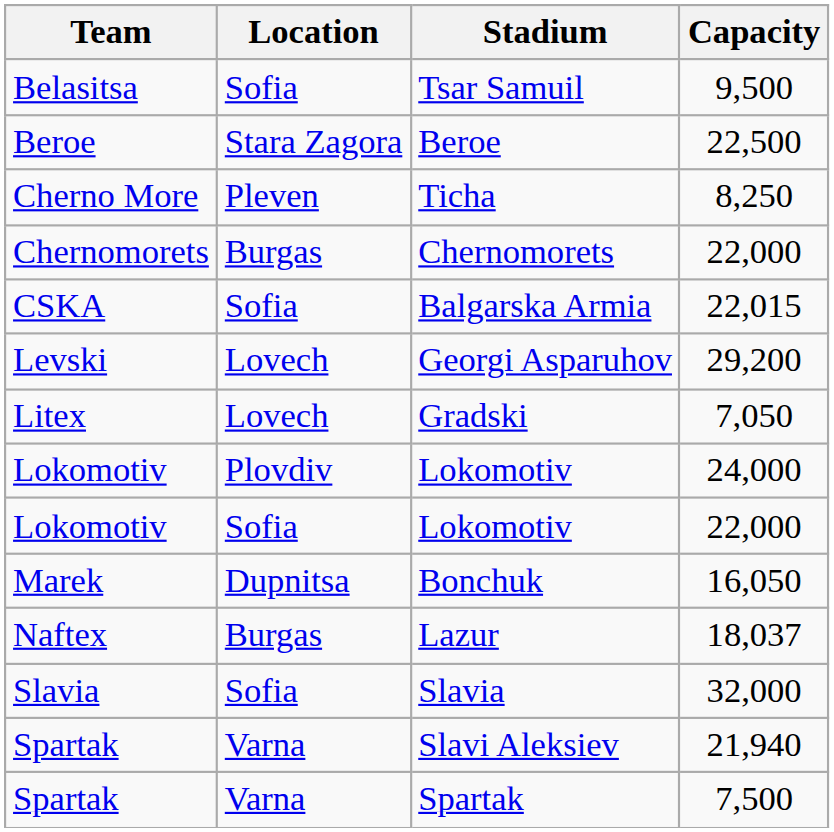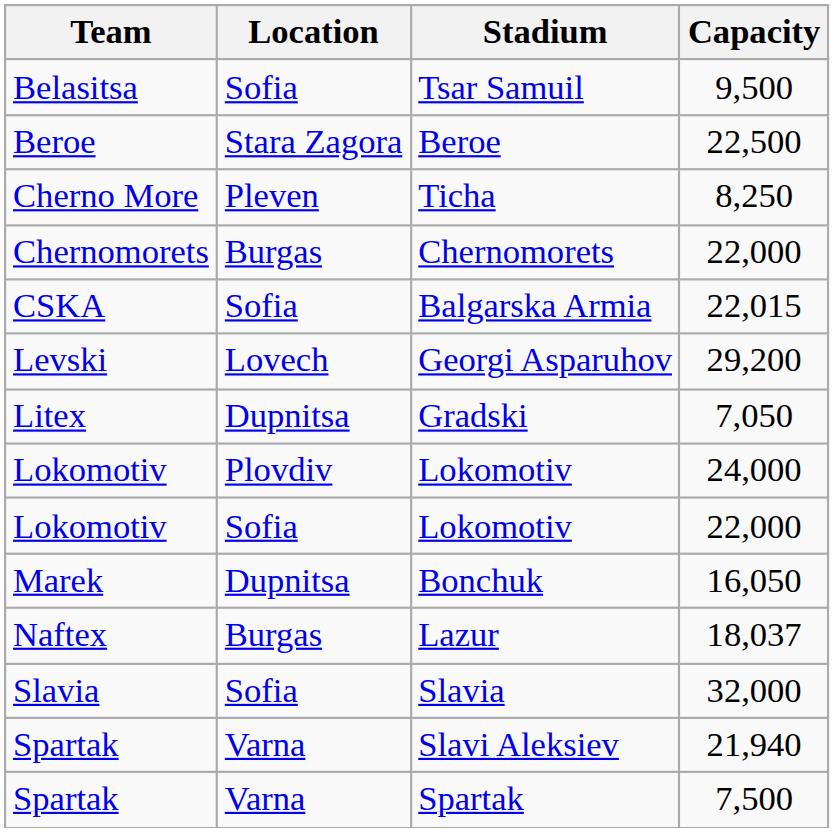Gradski | Location: Lovech -> Dupnitsa
